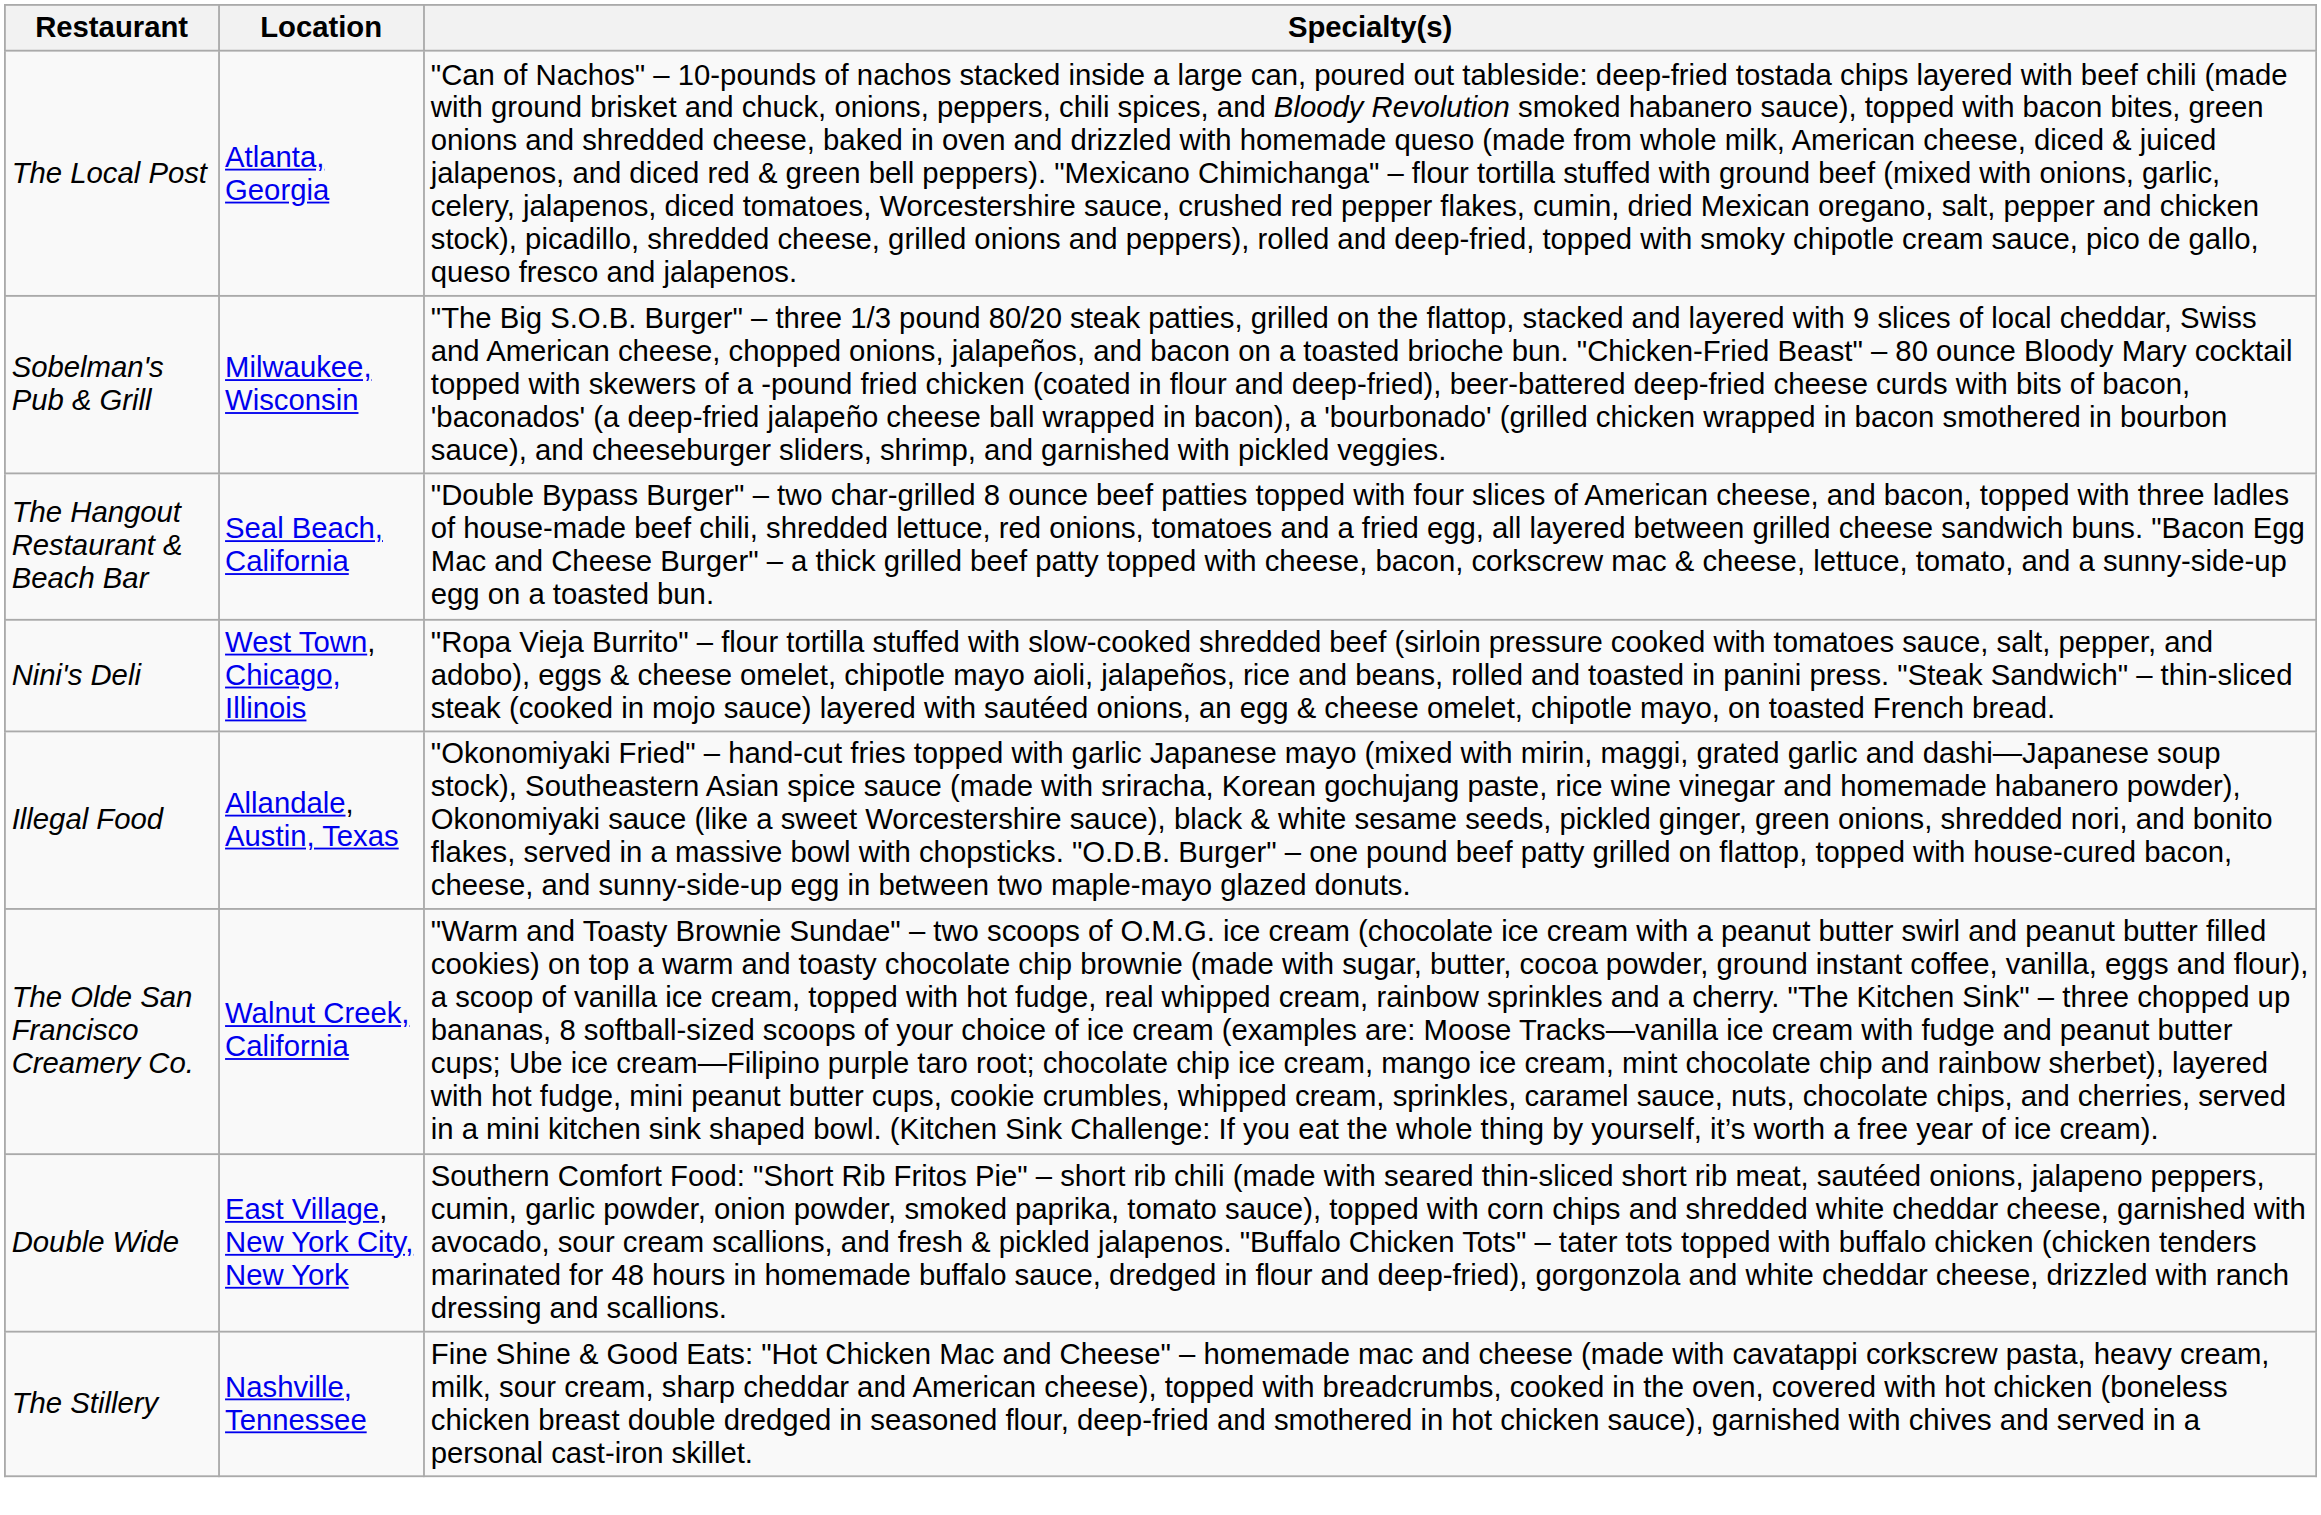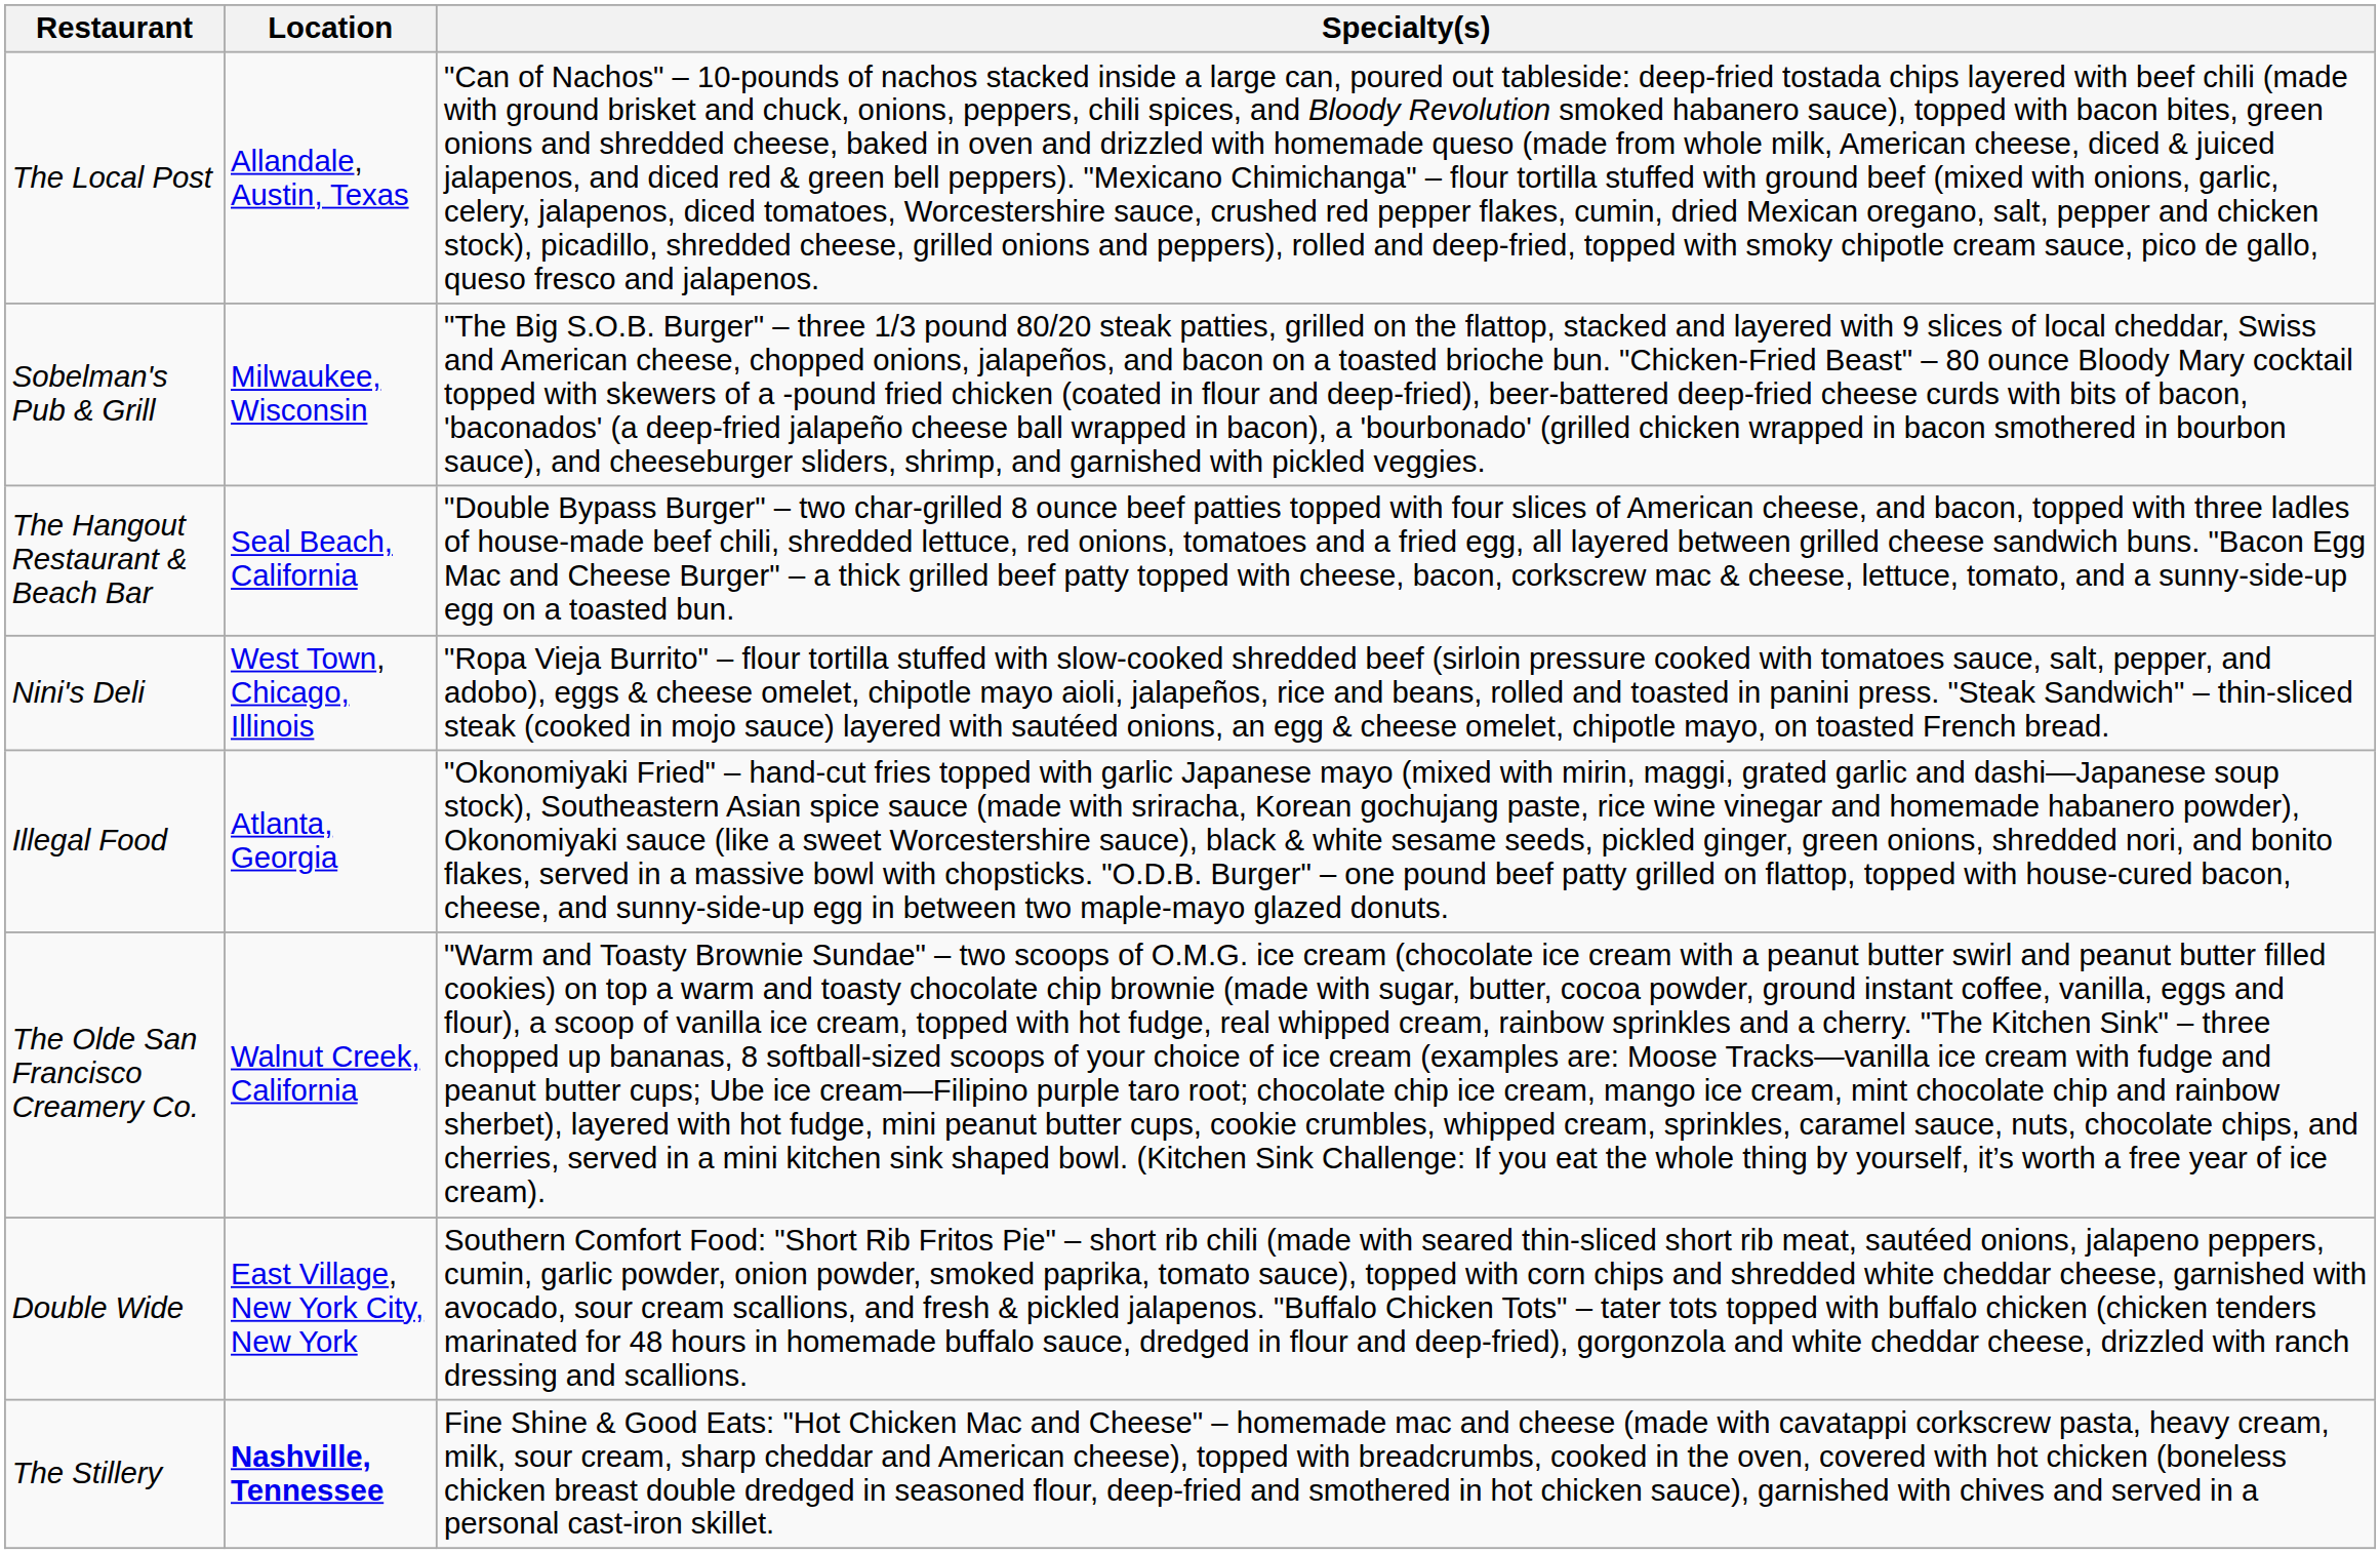The Local Post | Location: Atlanta, Georgia -> Allandale, Austin, Texas
Illegal Food | Location: Allandale, Austin, Texas -> Atlanta, Georgia
The Stillery | Location: normal -> bold
